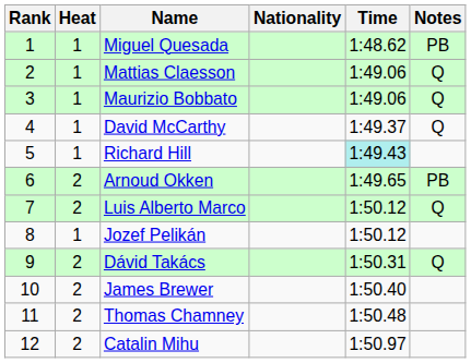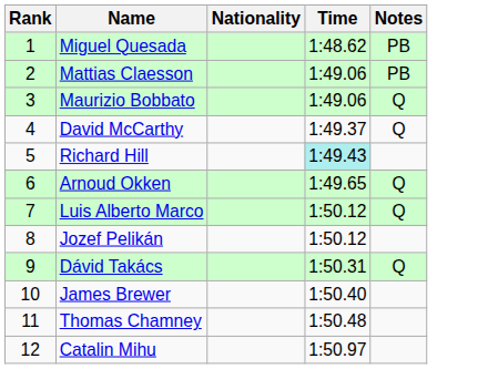- column: Heat | 1 | 1 | 1 | 1 | 1 | 2 | 2 | 1 | 2 | 2 | 2 | 2
Mattias Claesson | Notes: Q -> PB
Arnoud Okken | Notes: PB -> Q
